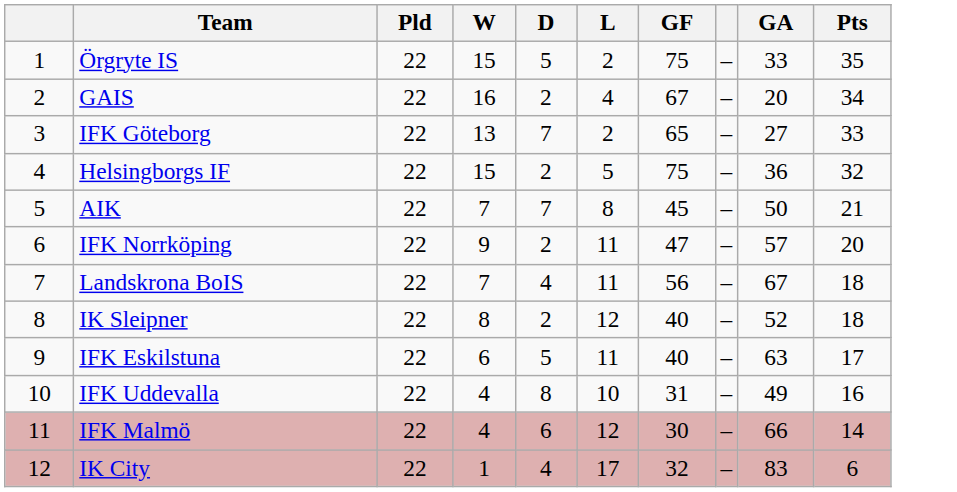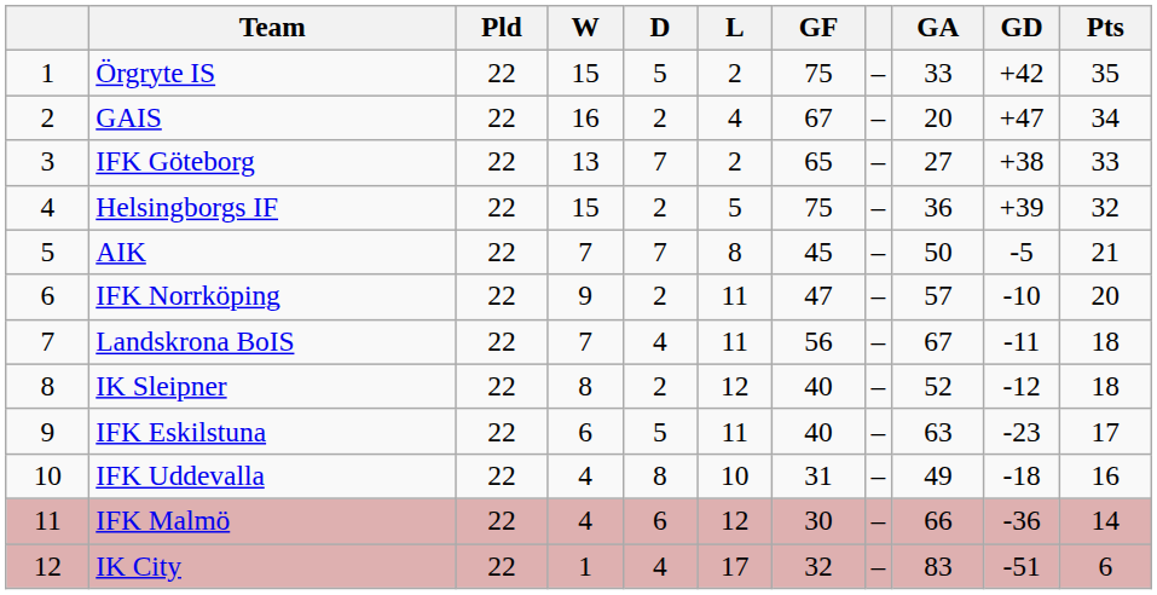+ column: GD | +42 | +47 | +38 | +39 | -5 | -10 | -11 | -12 | -23 | -18 | -36 | -51
